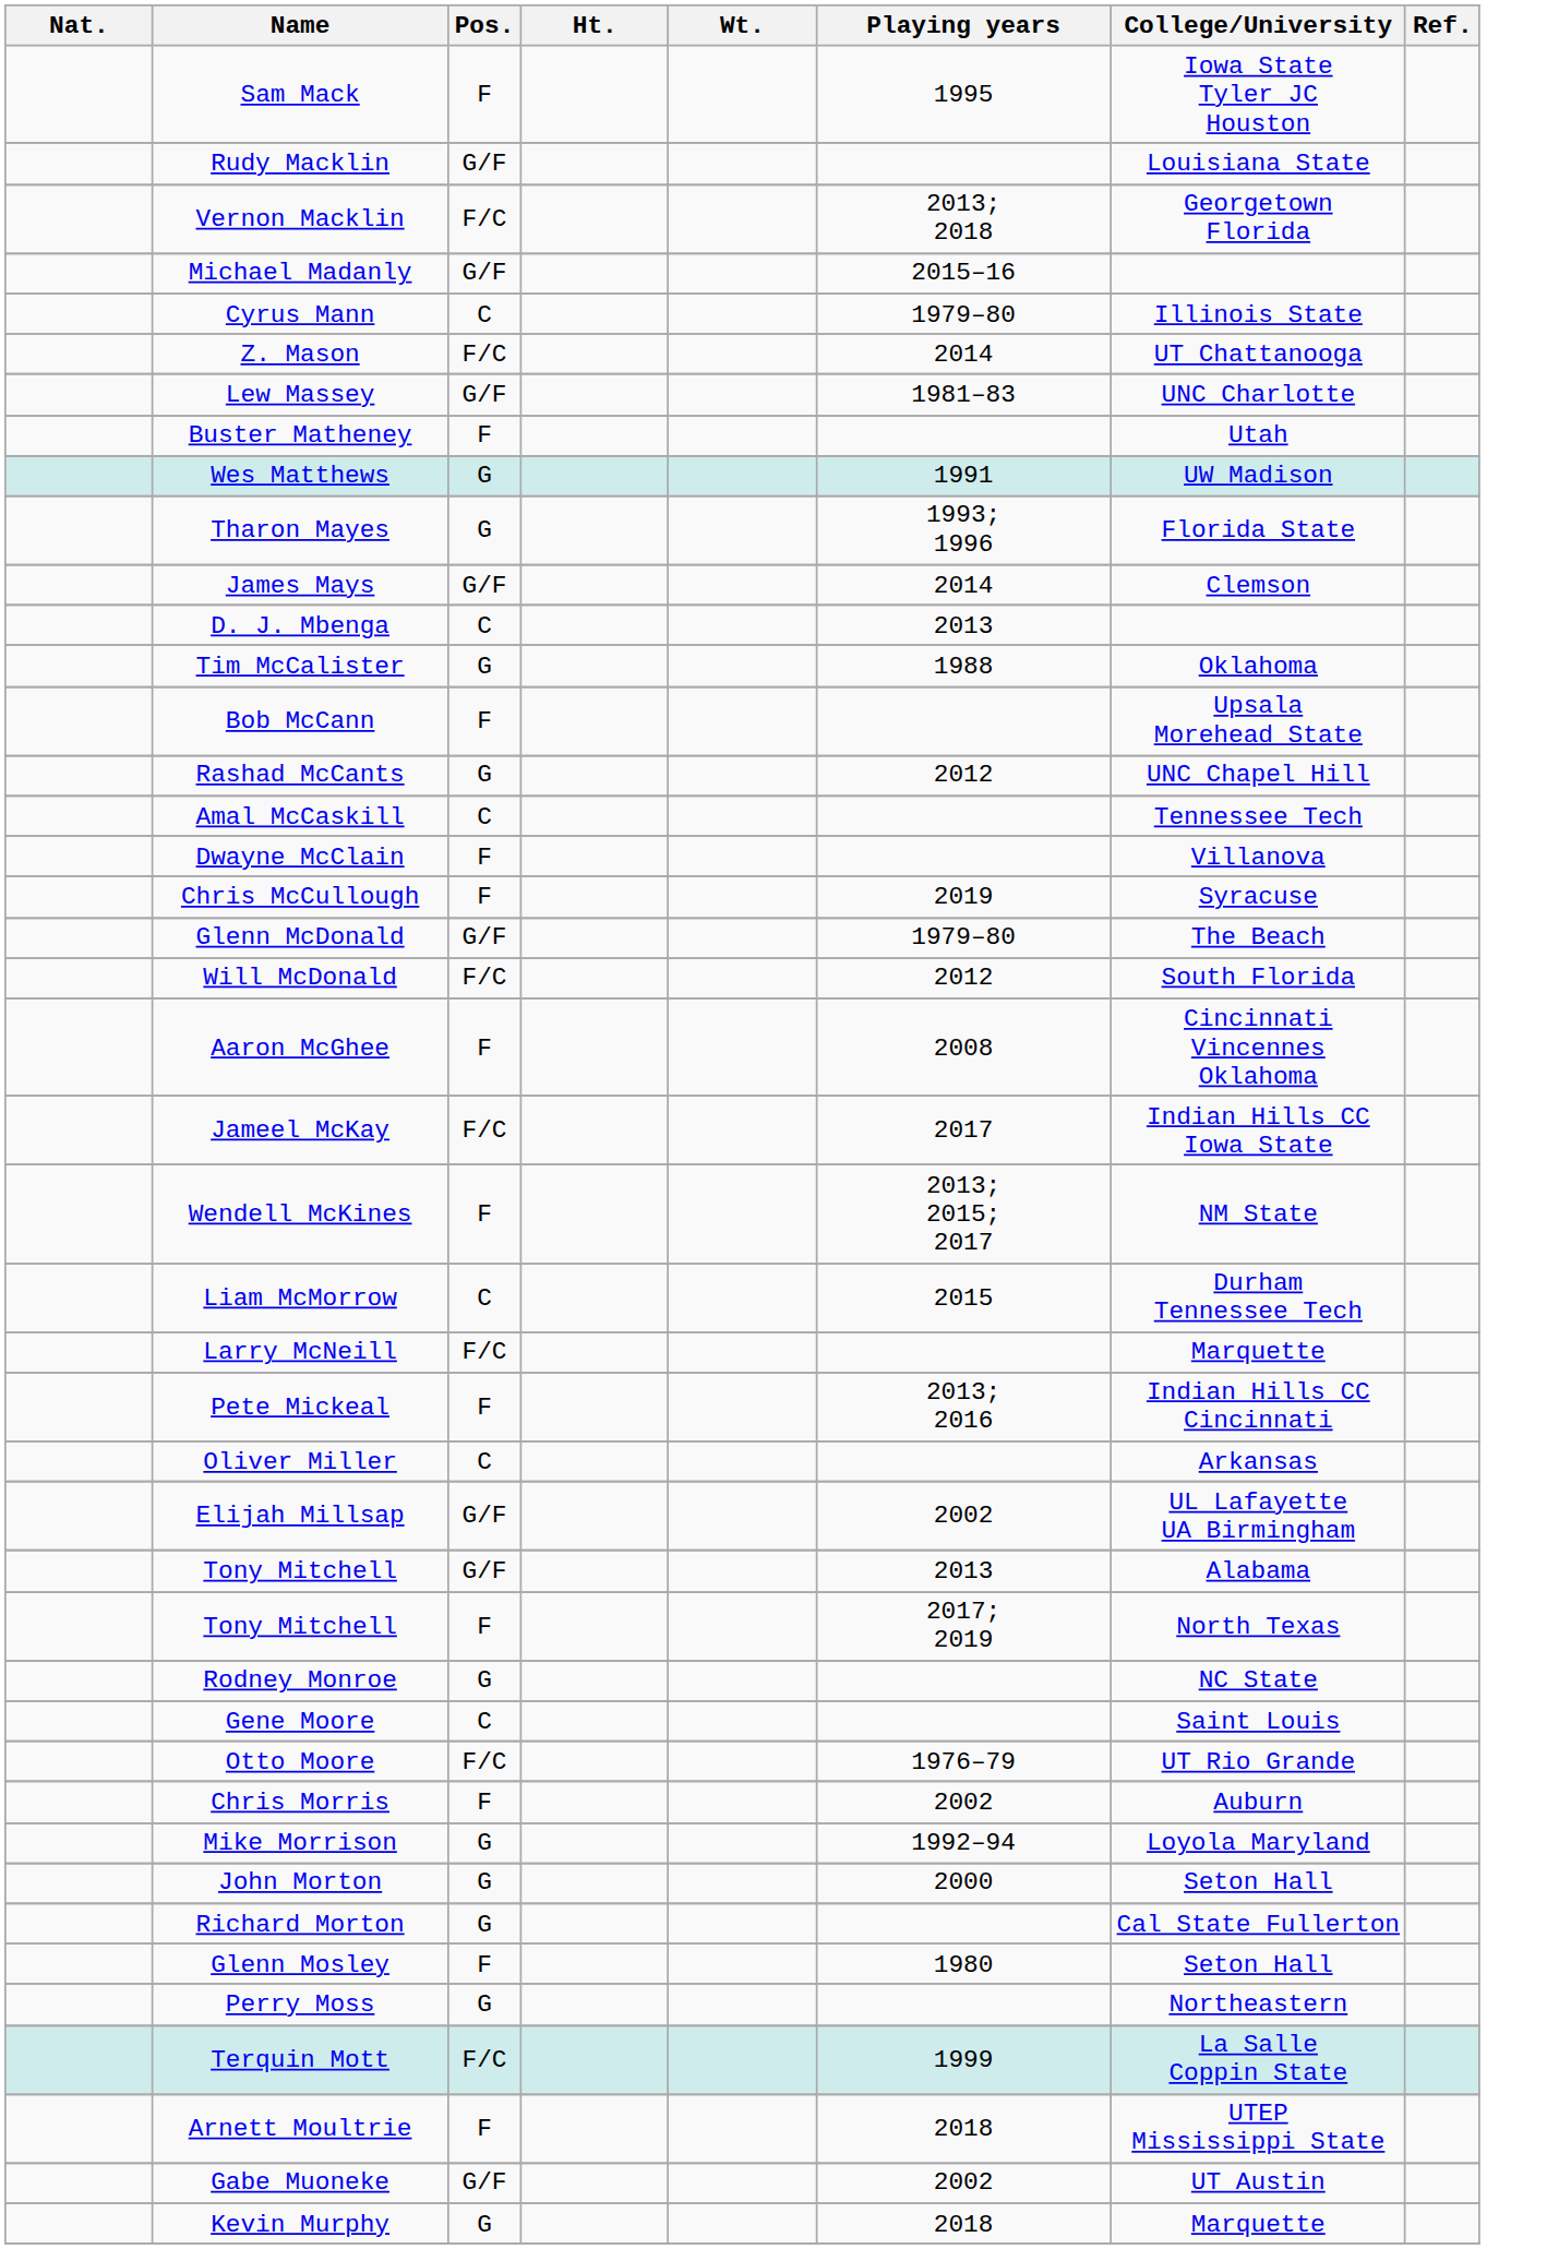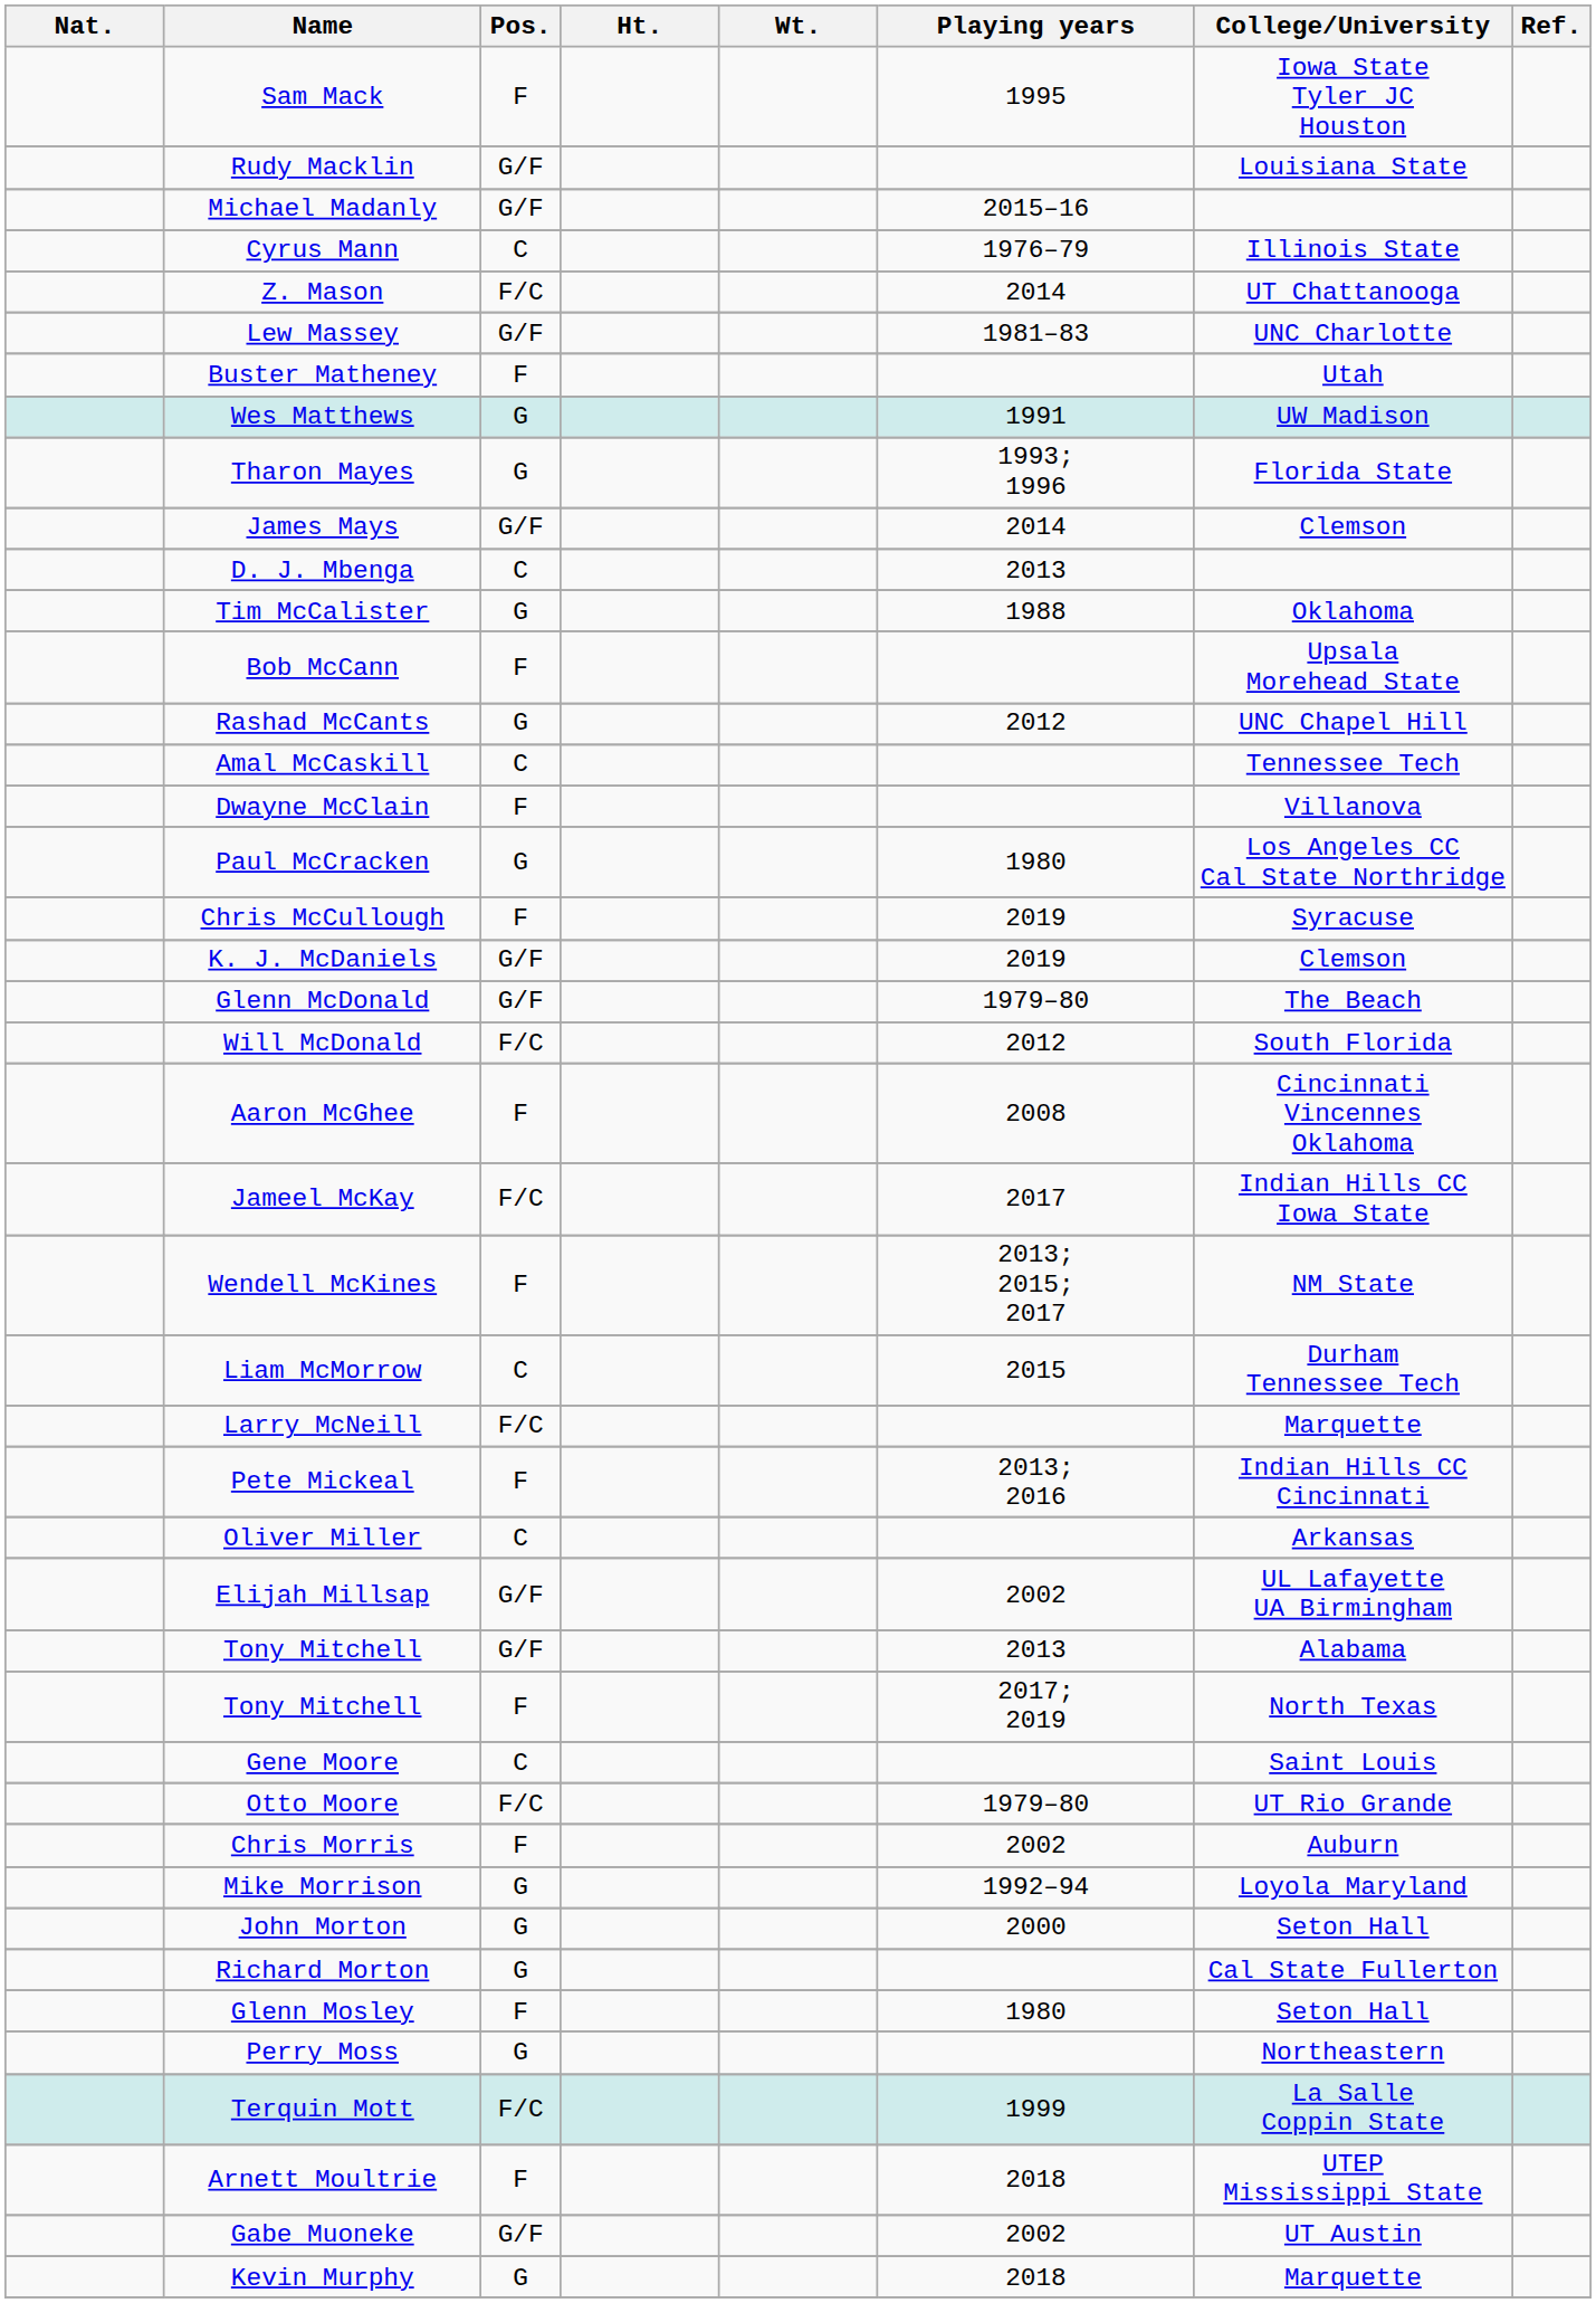- row: Vernon Macklin | F/C | 2013; 2018 | Georgetown Florida
Cyrus Mann | Playing years: 1979–80 -> 1976–79
+ row: Paul McCracken | G | 1980 | Los Angeles CC Cal State Northridge
+ row: K. J. McDaniels | G/F | 2019 | Clemson
- row: Rodney Monroe | G | NC State
Otto Moore | Playing years: 1976–79 -> 1979–80
